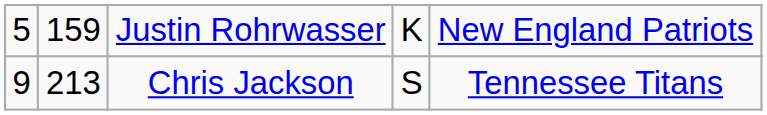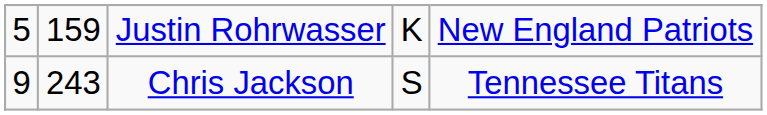Chris Jackson | column 2: 213 -> 243
